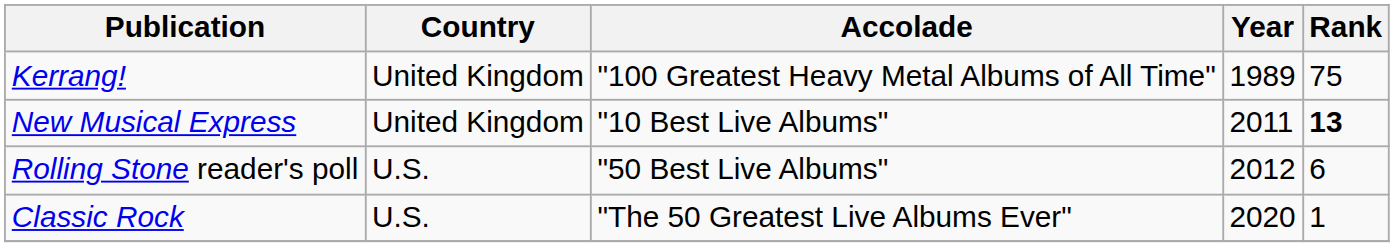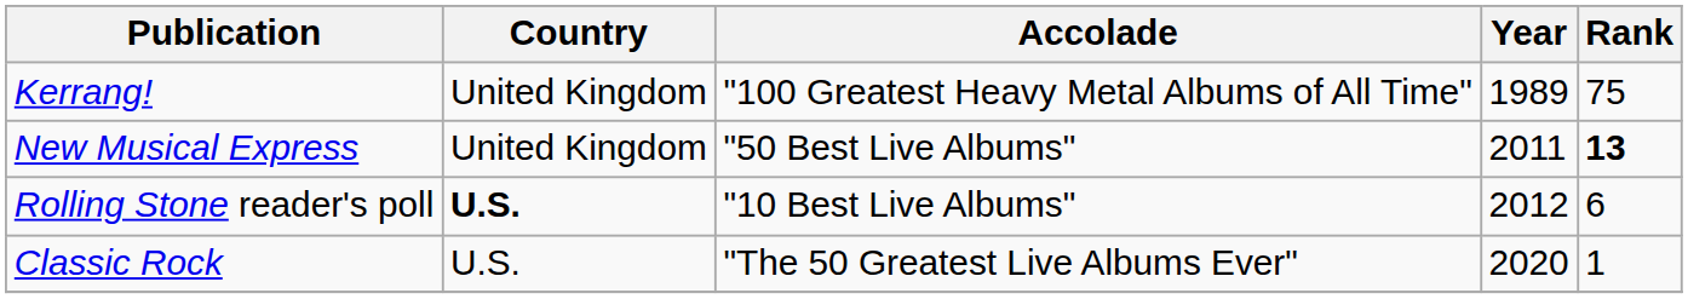New Musical Express | Accolade: "10 Best Live Albums" -> "50 Best Live Albums"
Rolling Stone reader's poll | Country: normal -> bold
Rolling Stone reader's poll | Accolade: "50 Best Live Albums" -> "10 Best Live Albums"
